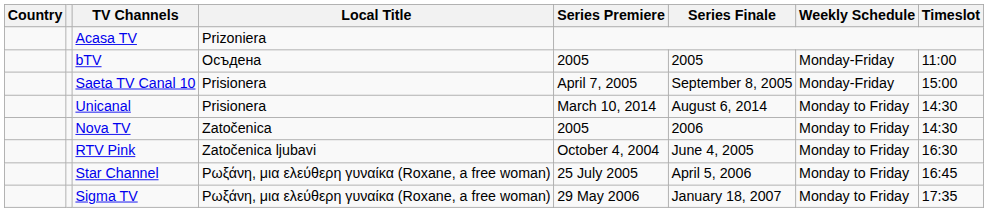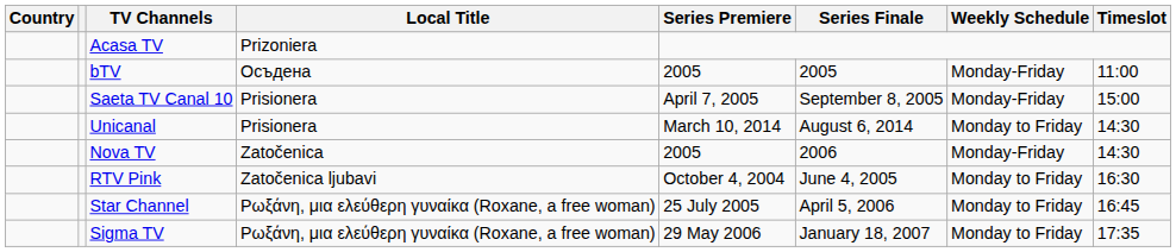Nova TV | Weekly Schedule: Monday to Friday -> Monday-Friday
